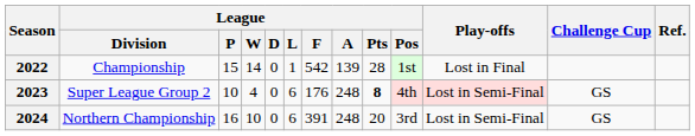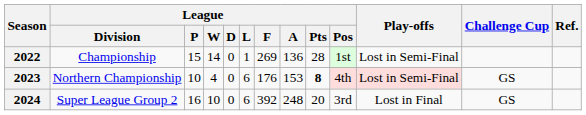2022 | League / F: 542 -> 269
2022 | League / A: 139 -> 136
2022 | Play-offs: Lost in Final -> Lost in Semi-Final
2023 | League / Division: Super League Group 2 -> Northern Championship
2023 | League / A: 248 -> 153
2024 | League / Division: Northern Championship -> Super League Group 2
2024 | League / F: 391 -> 392
2024 | Play-offs: Lost in Semi-Final -> Lost in Final
